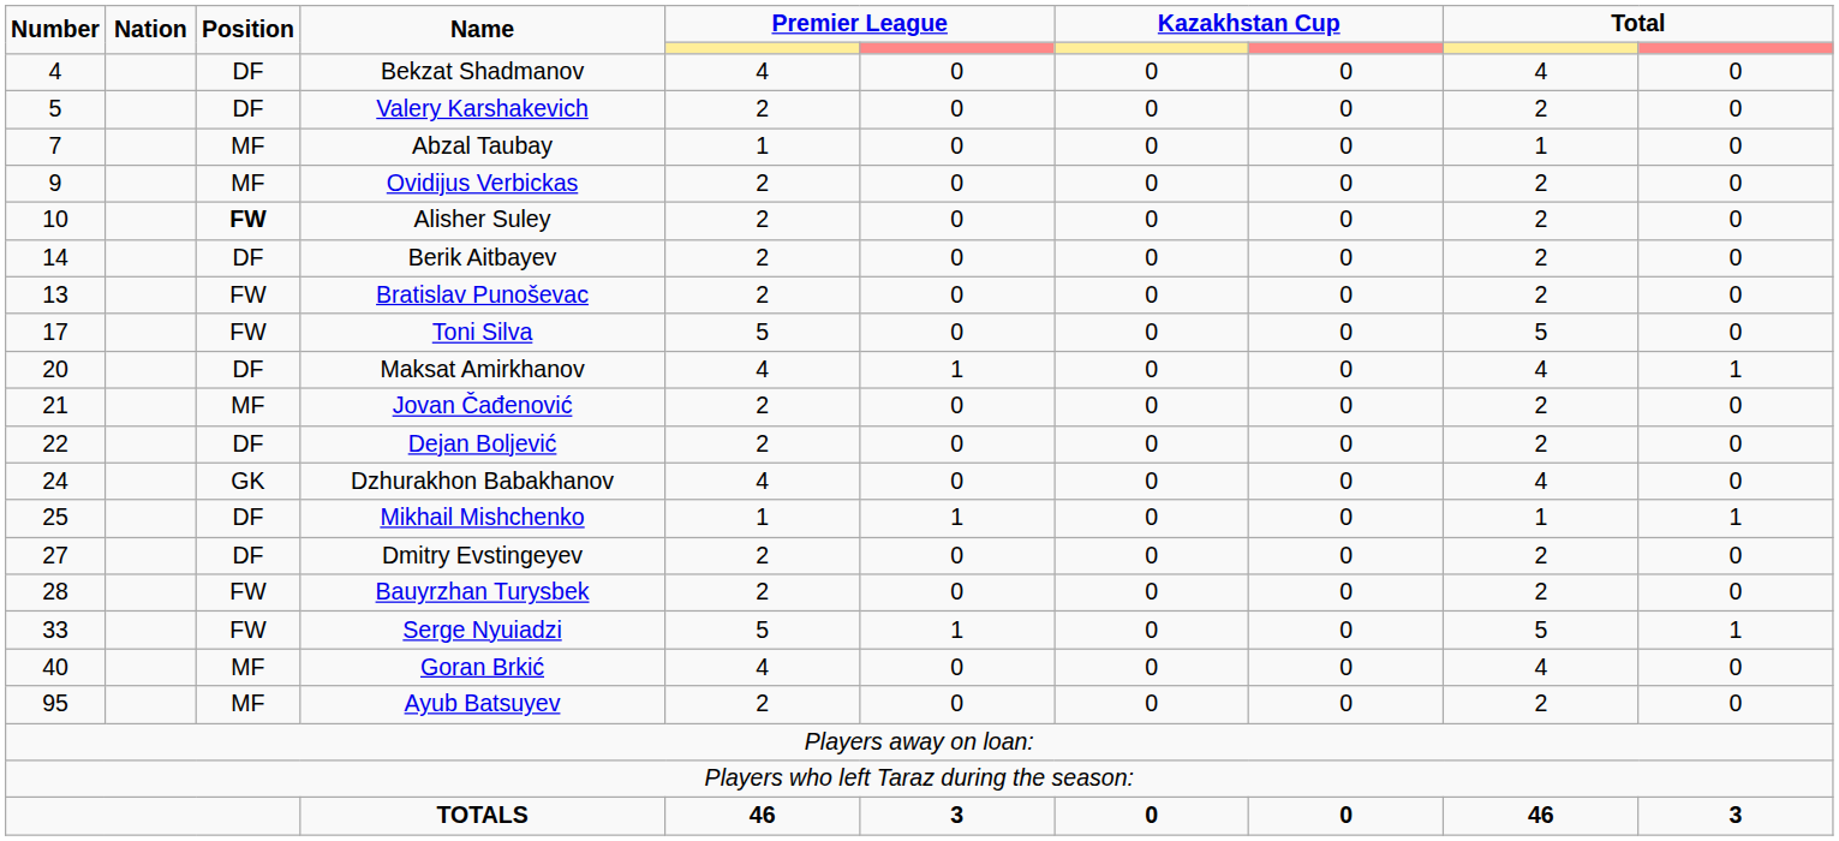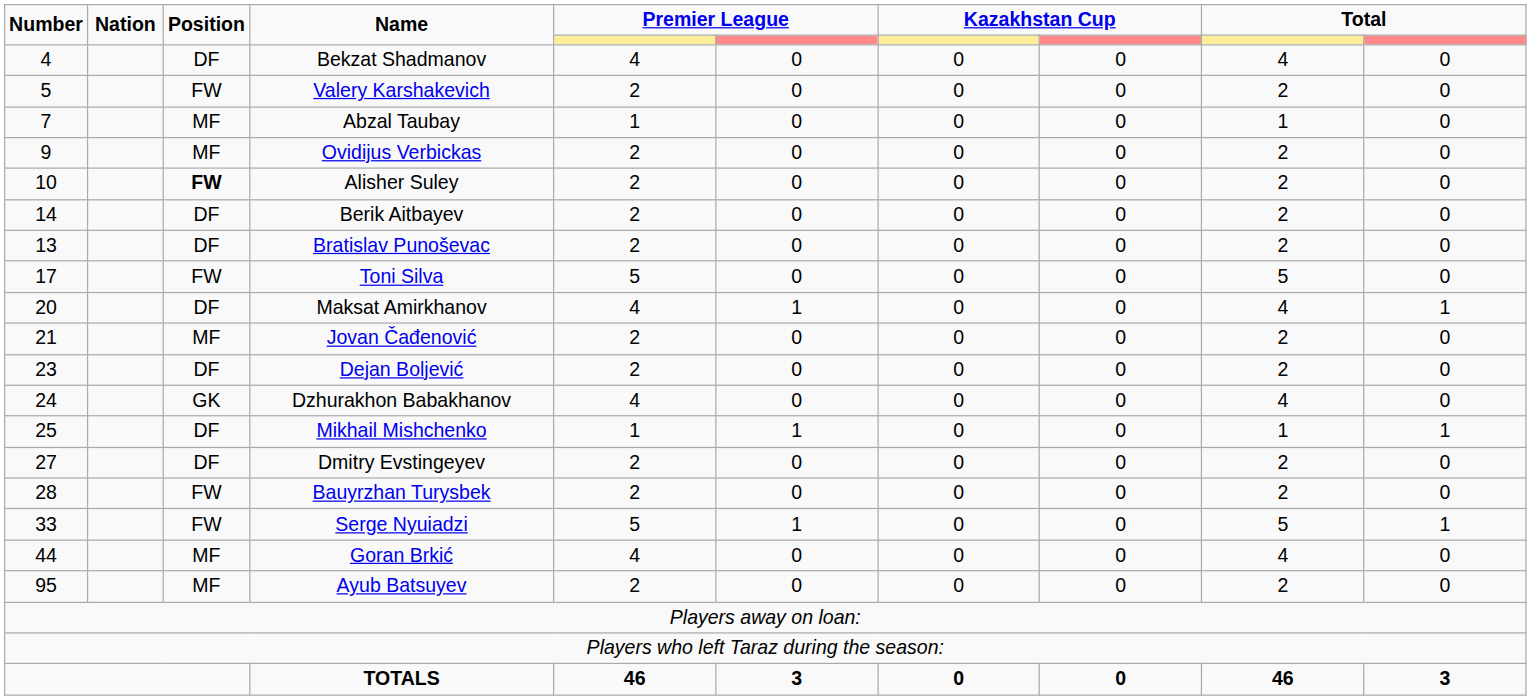Valery Karshakevich | Position: DF -> FW
Bratislav Punoševac | Position: FW -> DF
Dejan Boljević | Number: 22 -> 23
Goran Brkić | Number: 40 -> 44
